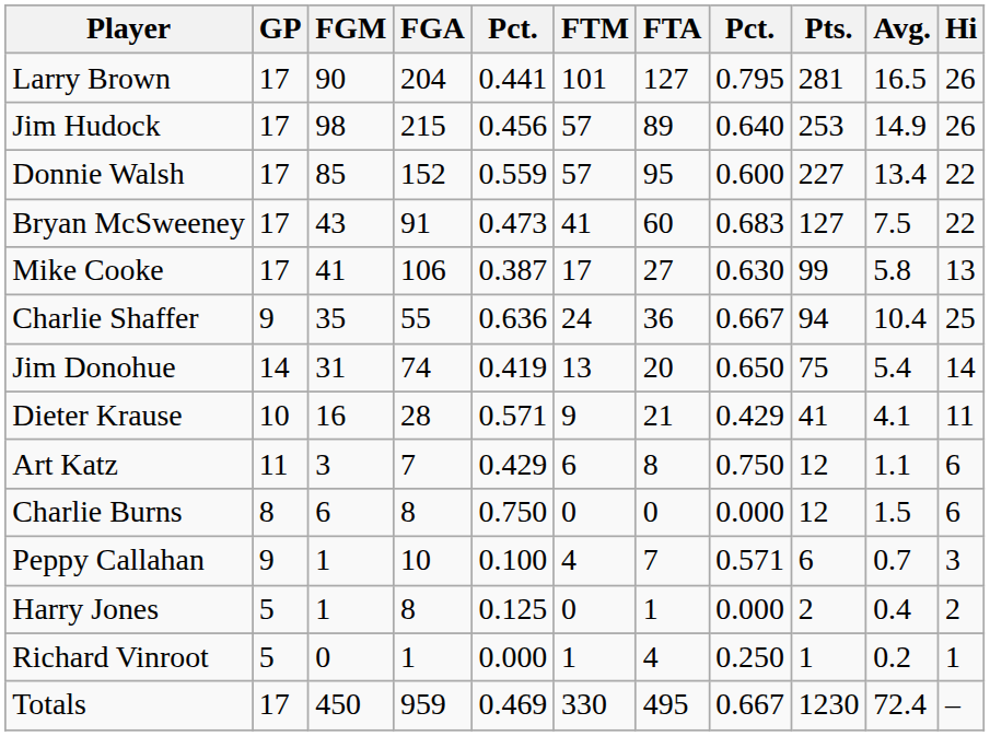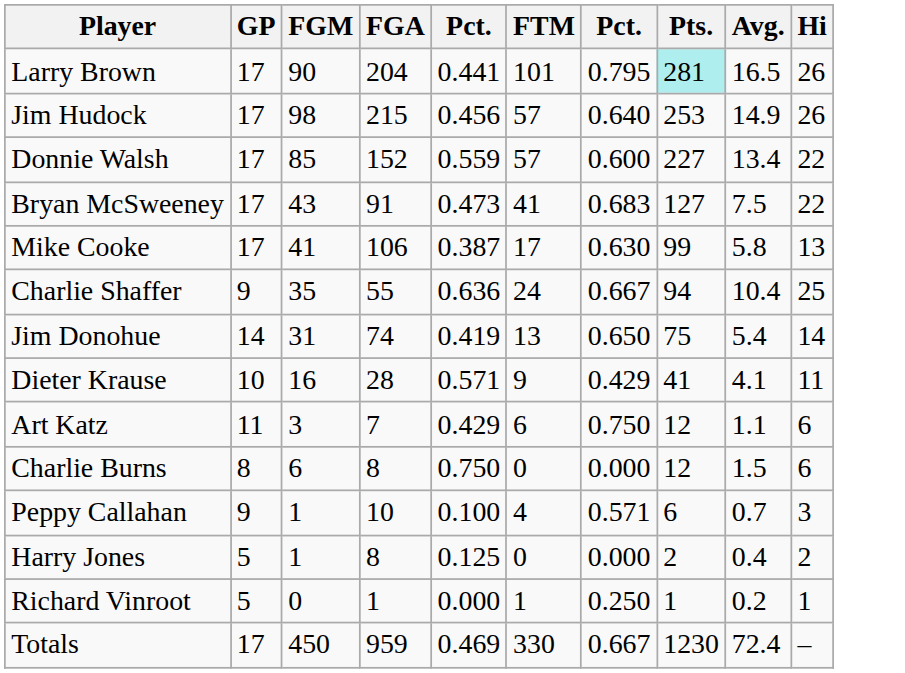- column: FTA | 127 | 89 | 95 | 60 | 27 | 36 | 20 | 21 | 8 | 0 | 7 | 1 | 4 | 495
Larry Brown | Pts.: no background -> paleturquoise background
